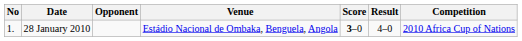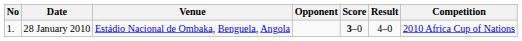columns swapped: Venue <-> Opponent
